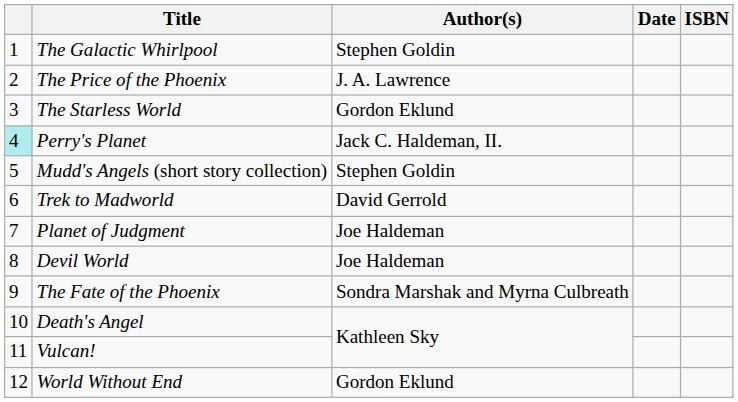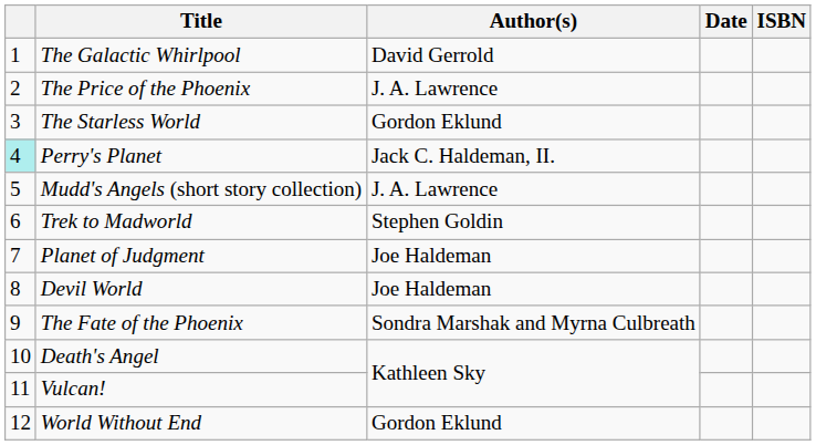The Galactic Whirlpool | Author(s): Stephen Goldin -> David Gerrold
Mudd's Angels (short story collection) | Author(s): Stephen Goldin -> J. A. Lawrence
Trek to Madworld | Author(s): David Gerrold -> Stephen Goldin
